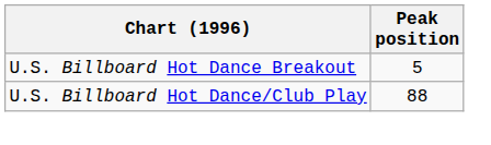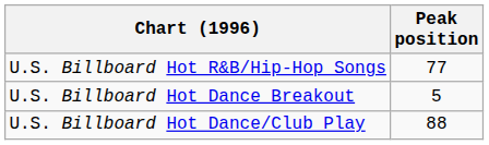+ row: U.S. Billboard Hot R&B/Hip-Hop Songs | 77
